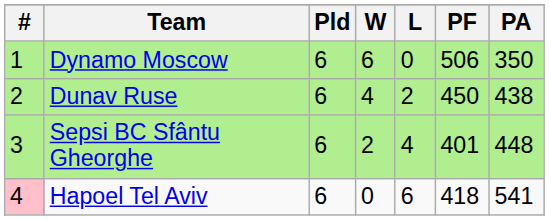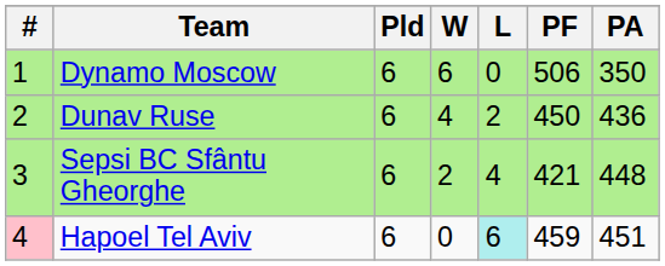Dunav Ruse | PA: 438 -> 436
Sepsi BC Sfântu Gheorghe | PF: 401 -> 421
Hapoel Tel Aviv | L: no background -> paleturquoise background
Hapoel Tel Aviv | PF: 418 -> 459
Hapoel Tel Aviv | PA: 541 -> 451
